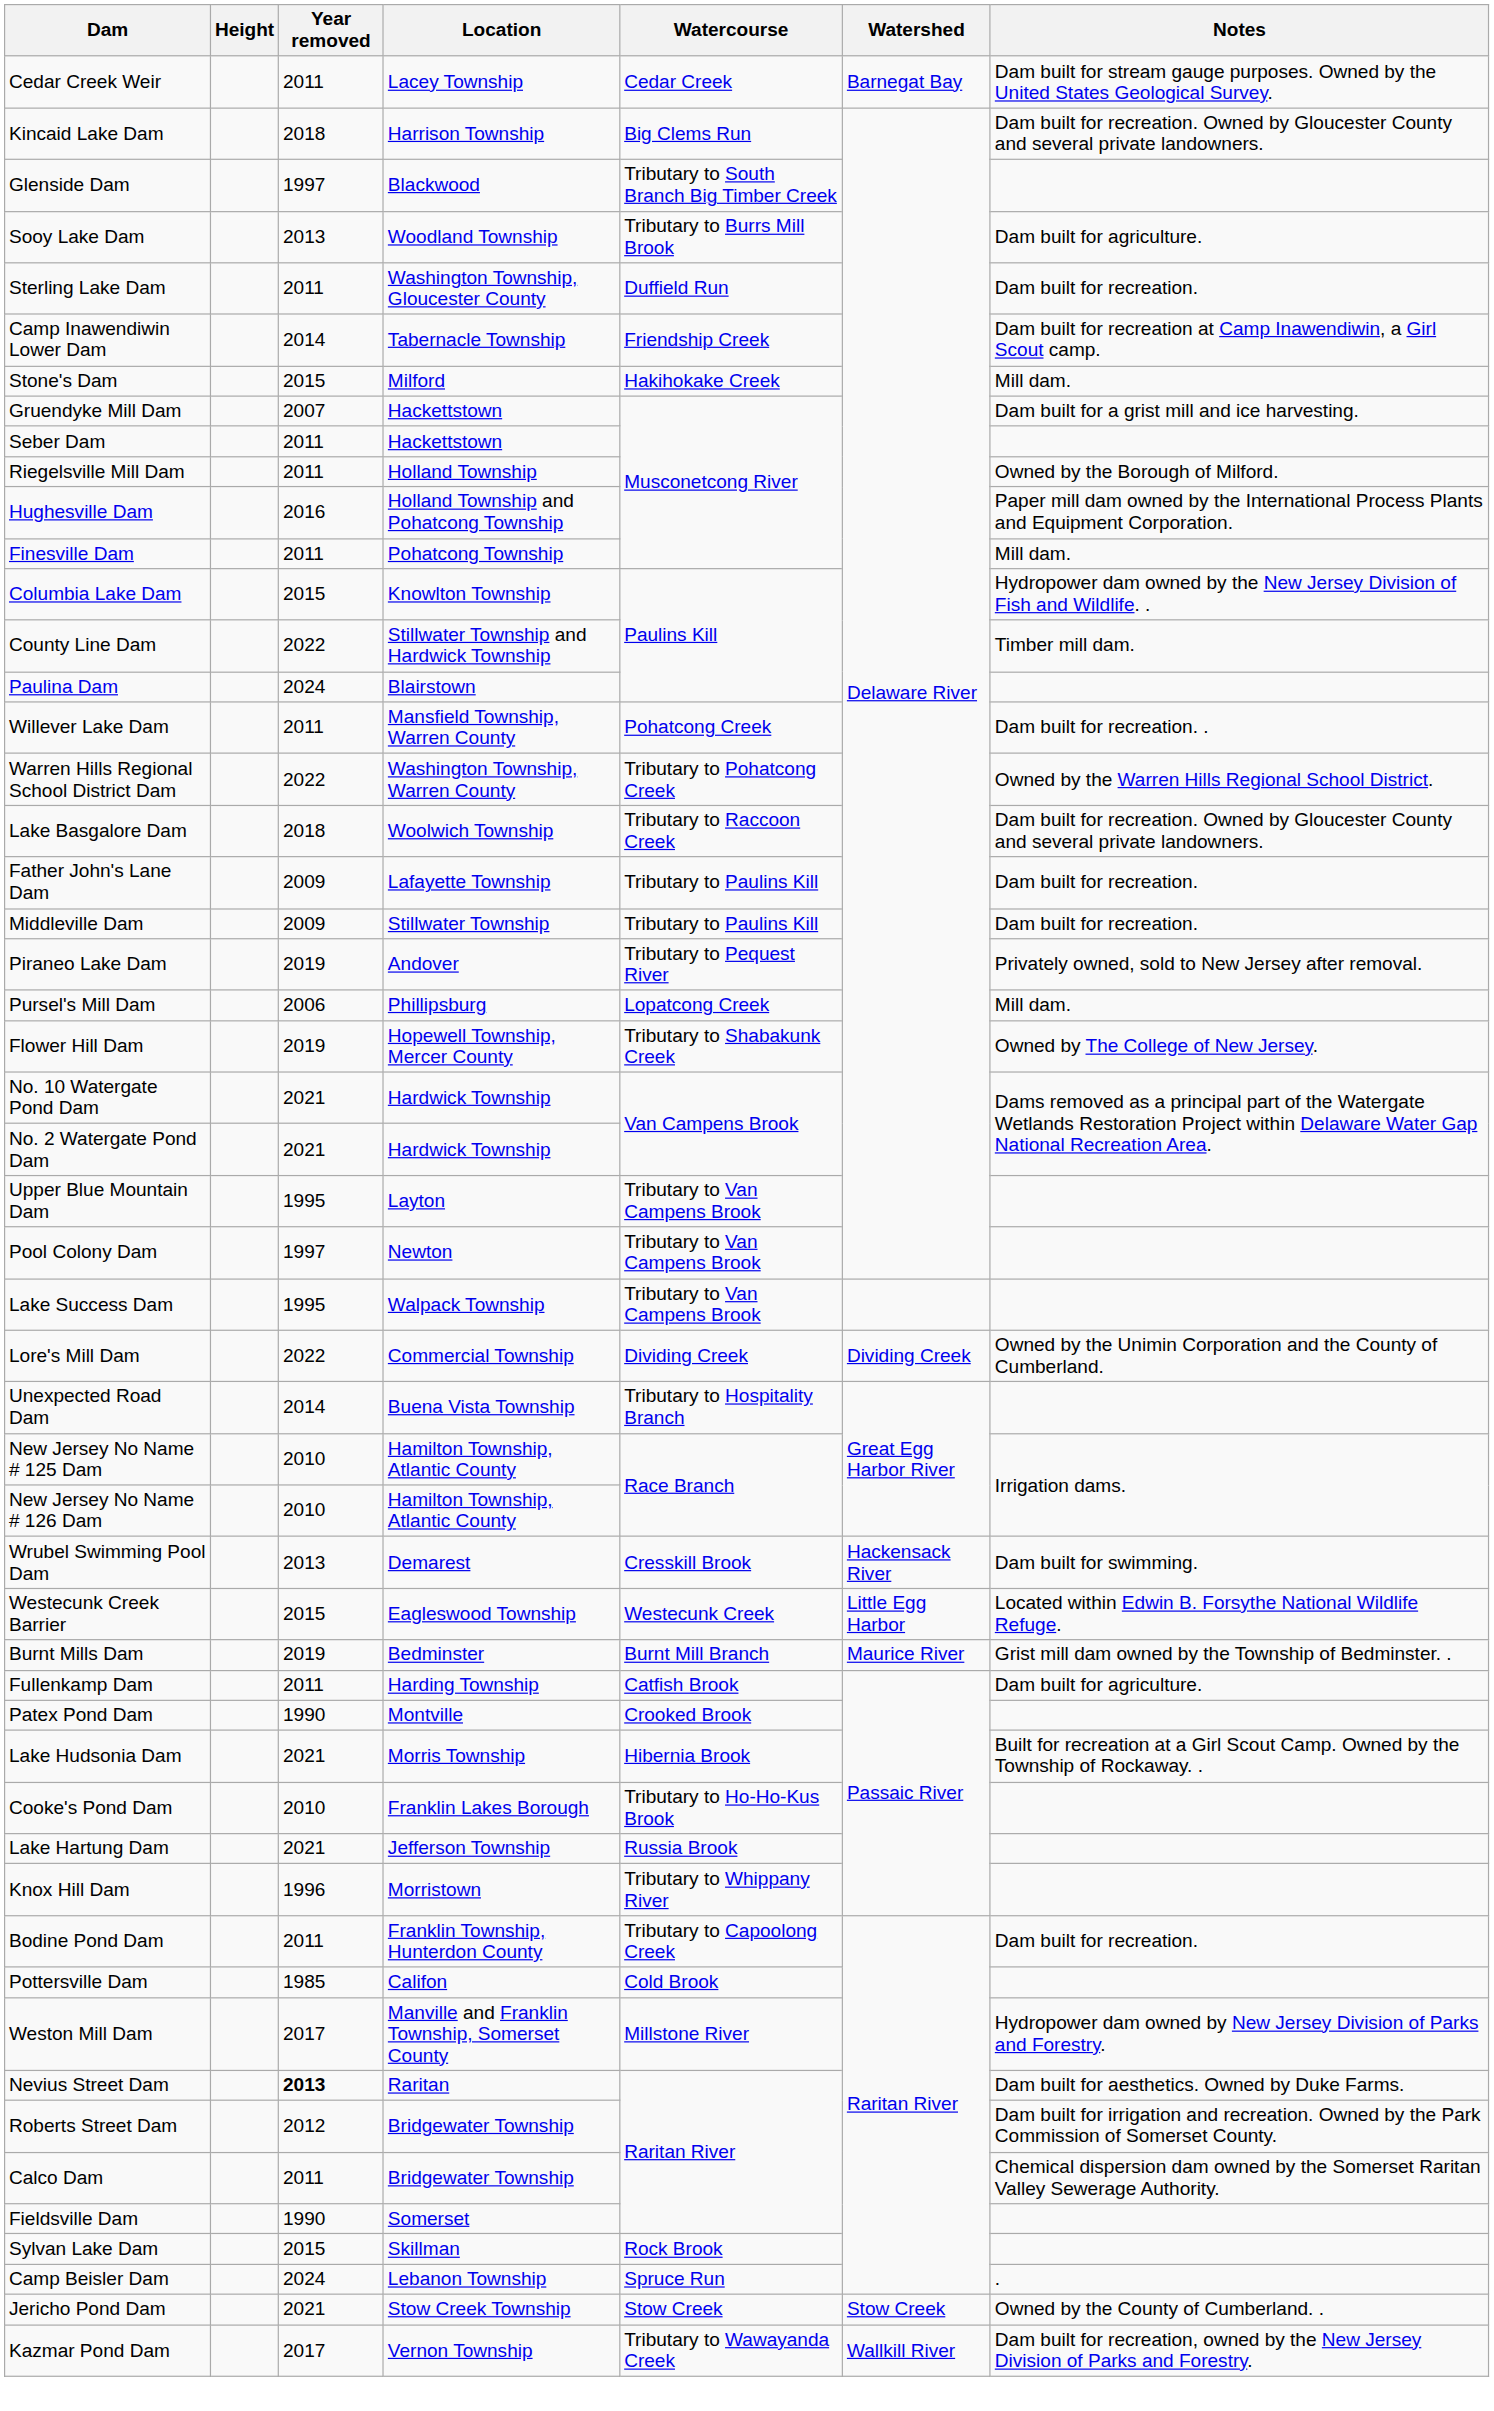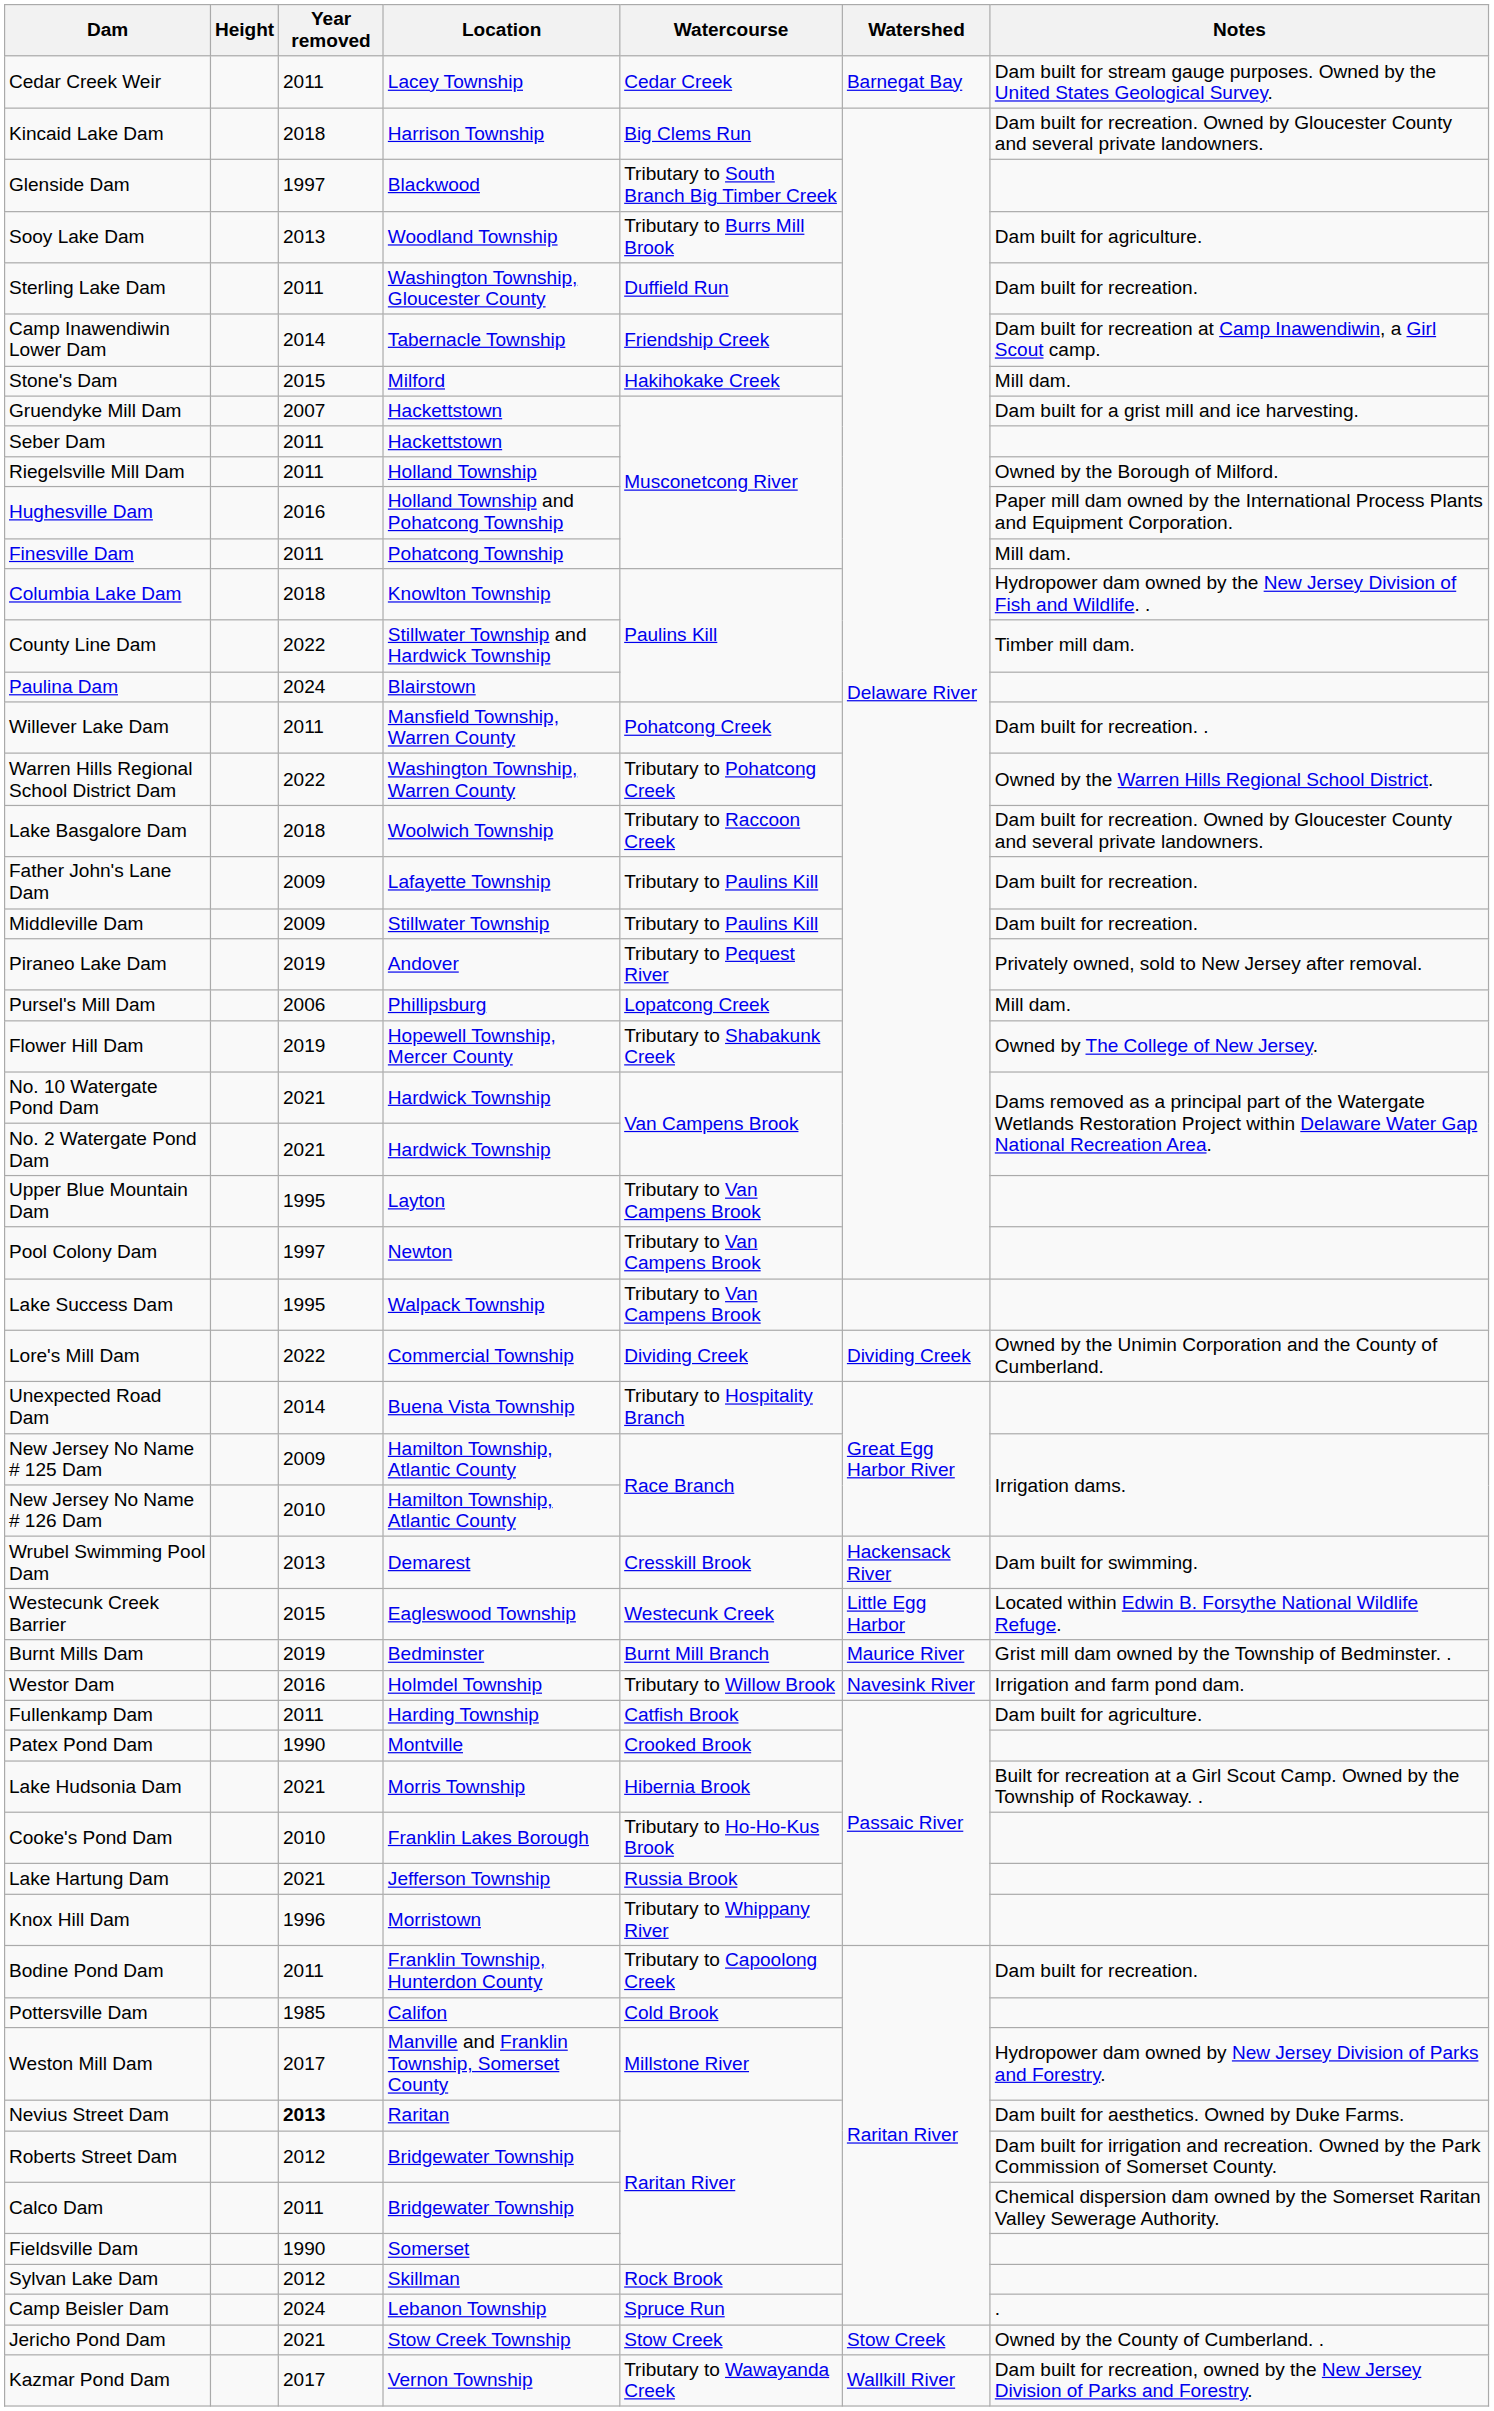Columbia Lake Dam | Year removed: 2015 -> 2018
New Jersey No Name # 125 Dam | Year removed: 2010 -> 2009
+ row: Westor Dam | 2016 | Holmdel Township | Tributary to Willow Brook | Navesink River | Irrigation and farm pond dam.
Sylvan Lake Dam | Year removed: 2015 -> 2012
